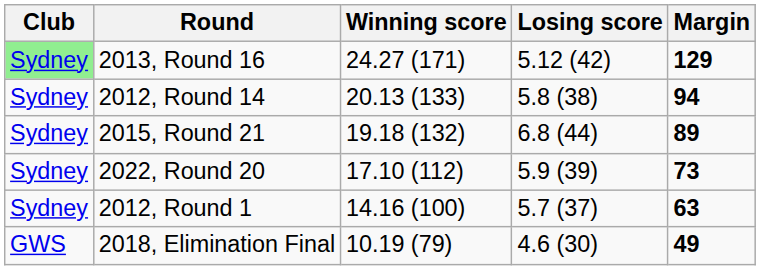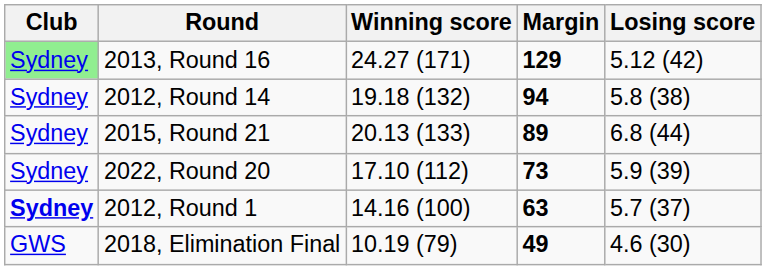columns swapped: Losing score <-> Margin
2012, Round 14 | Winning score: 20.13 (133) -> 19.18 (132)
2015, Round 21 | Winning score: 19.18 (132) -> 20.13 (133)
2012, Round 1 | Club: normal -> bold
